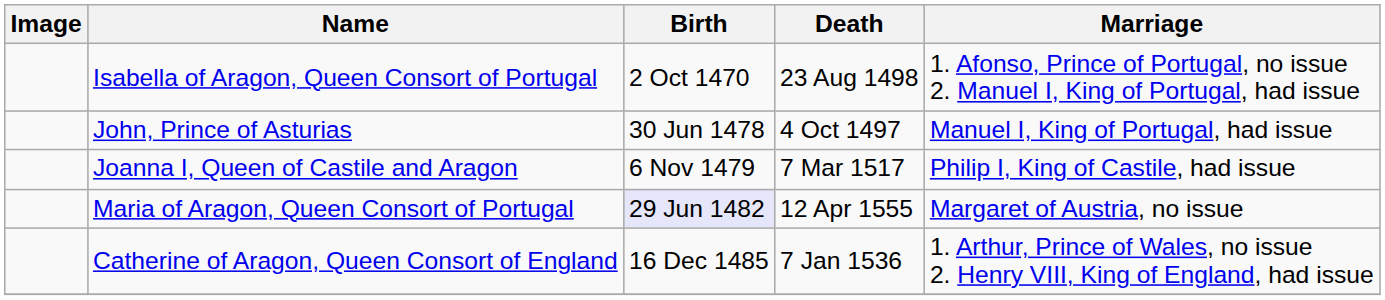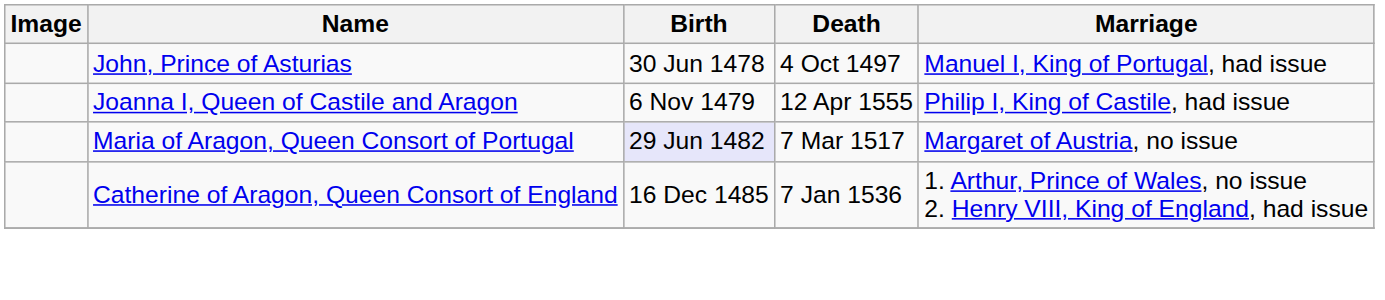- row: Isabella of Aragon, Queen Consort of Portugal | 2 Oct 1470 | 23 Aug 1498 | 1. Afonso, Prince of Portugal, no issue 2. Manuel I, King of Portugal, had issue
Joanna I, Queen of Castile and Aragon | Death: 7 Mar 1517 -> 12 Apr 1555
Maria of Aragon, Queen Consort of Portugal | Death: 12 Apr 1555 -> 7 Mar 1517
